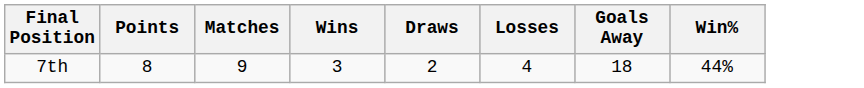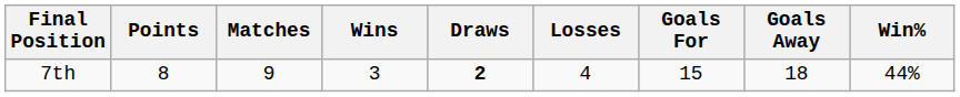+ column: Goals For | 15
7th | Draws: normal -> bold
